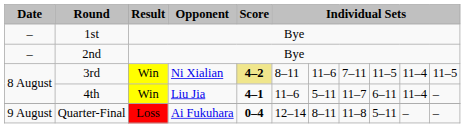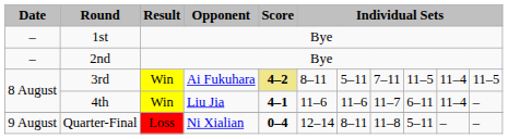3rd | Opponent: Ni Xialian -> Ai Fukuhara
3rd | column 7: 11–6 -> 5–11
4th | column 7: 5–11 -> 11–6
Quarter-Final | Opponent: Ai Fukuhara -> Ni Xialian
